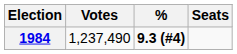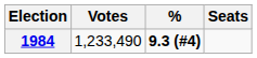1984 | Votes: 1,237,490 -> 1,233,490
